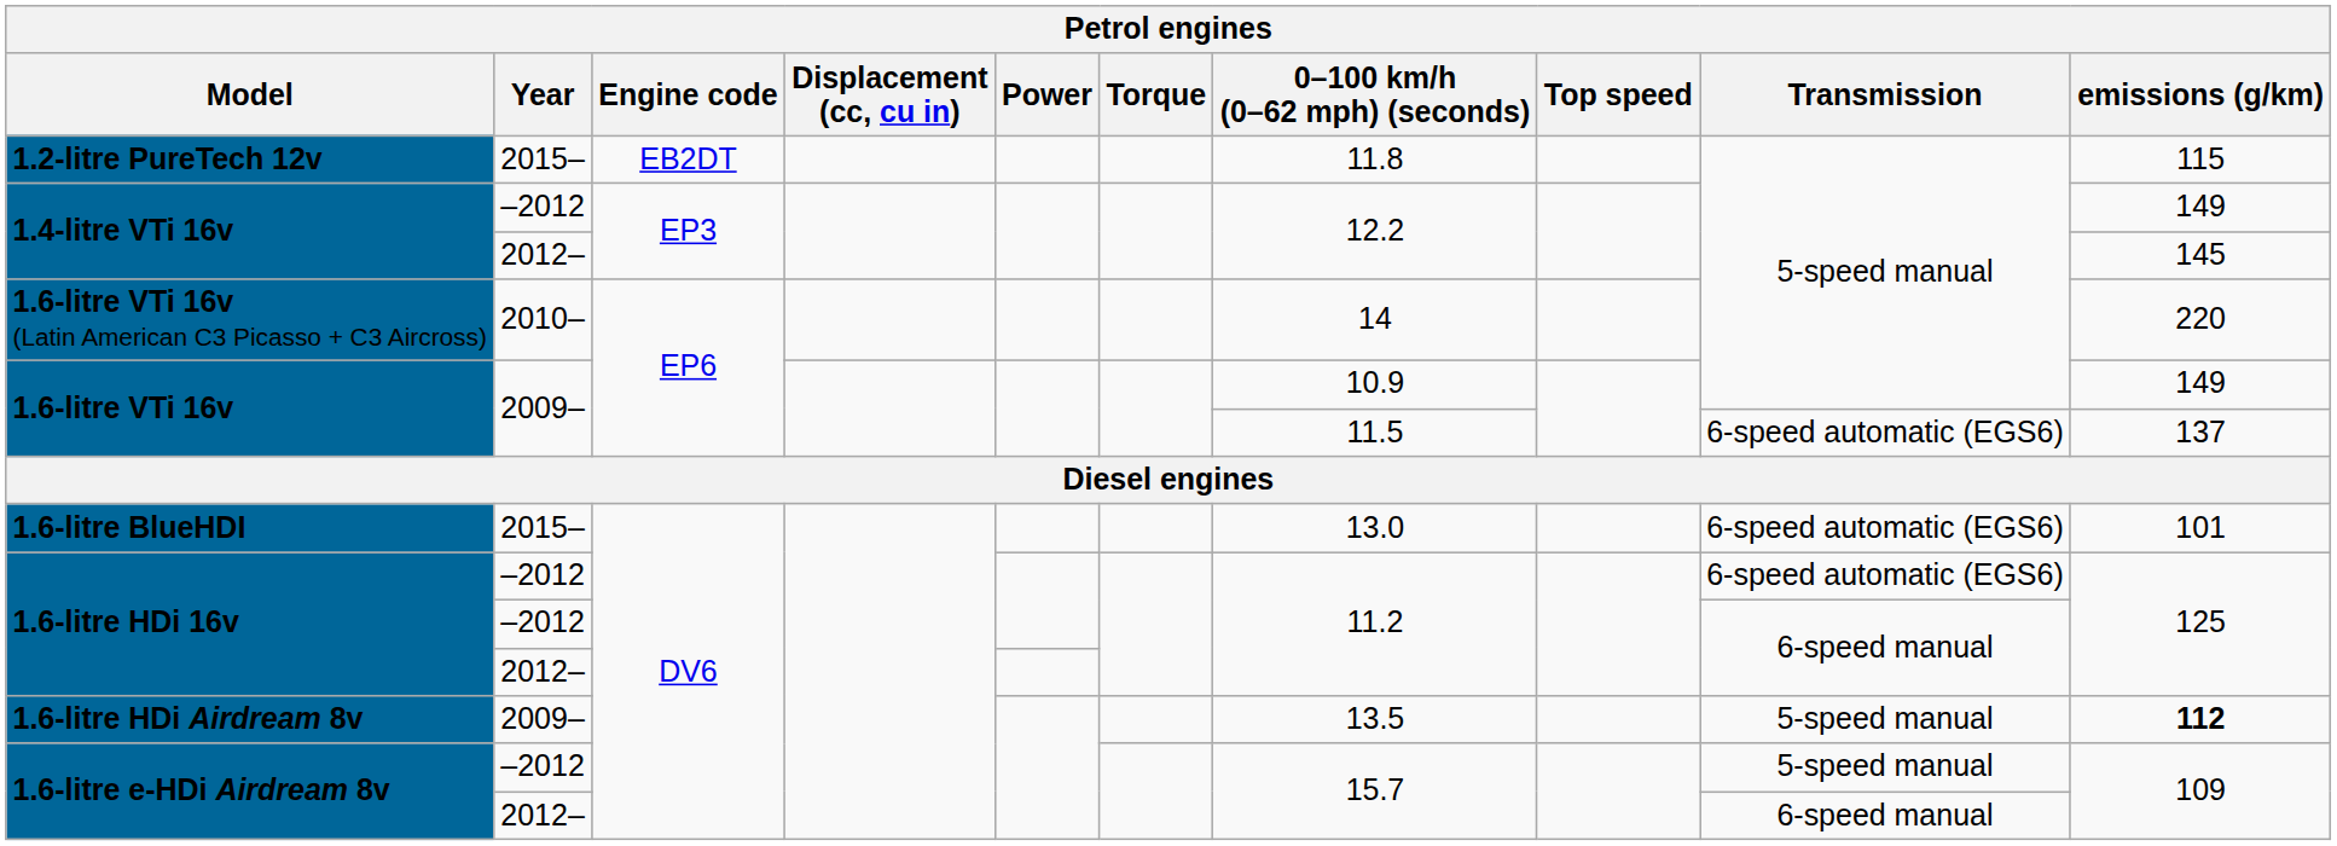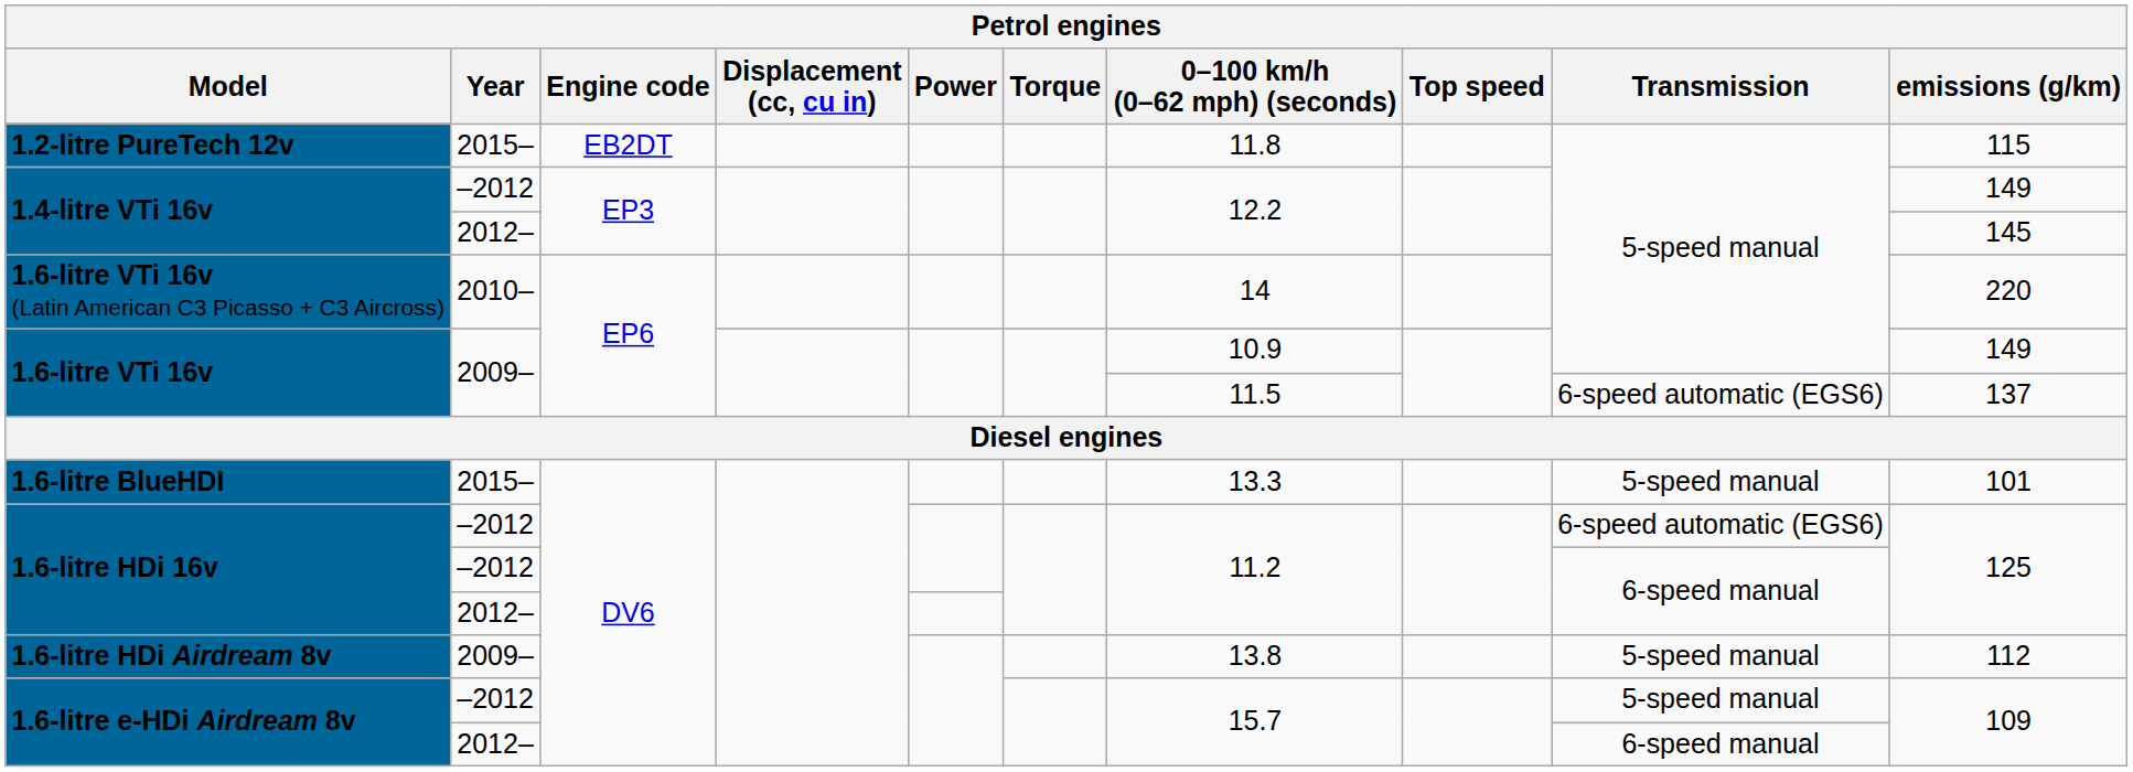1.6-litre BlueHDI | 0–100 km/h (0–62 mph) (seconds): 13.0 -> 13.3
1.6-litre BlueHDI | Transmission: 6-speed automatic (EGS6) -> 5-speed manual
1.6-litre HDi Airdream 8v | 0–100 km/h (0–62 mph) (seconds): 13.5 -> 13.8
1.6-litre HDi Airdream 8v | emissions (g/km): bold -> normal
